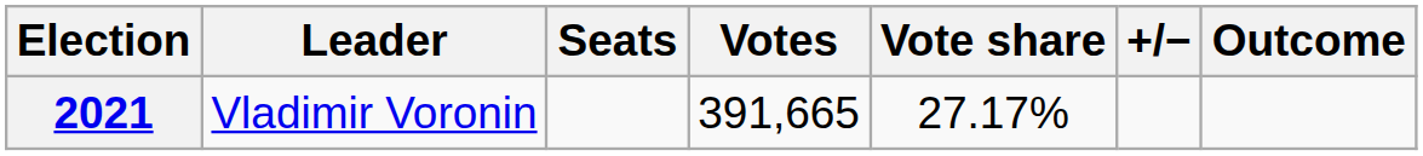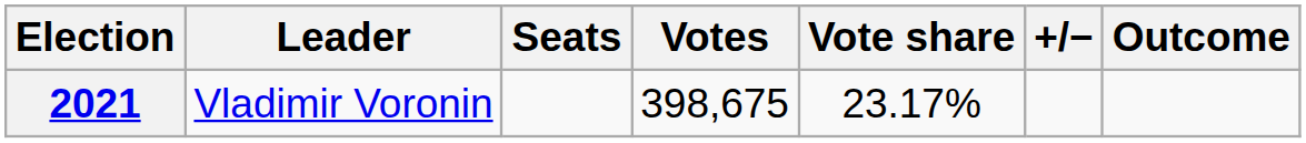2021 | Votes: 391,665 -> 398,675
2021 | Vote share: 27.17% -> 23.17%
